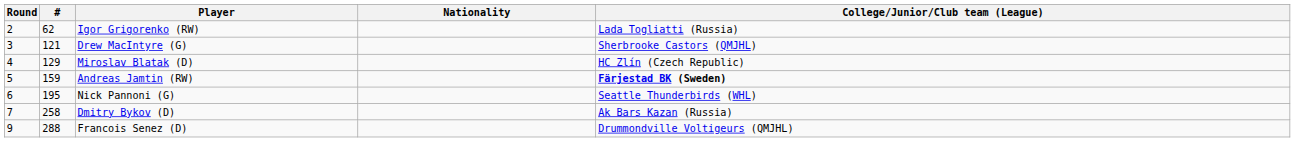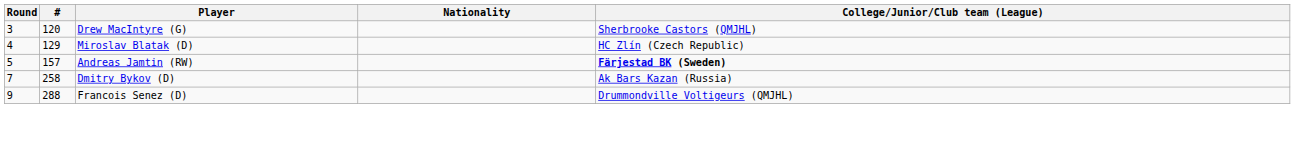- row: 2 | 62 | Igor Grigorenko (RW) | Lada Togliatti (Russia)
Drew MacIntyre (G) | #: 121 -> 120
Andreas Jamtin (RW) | #: 159 -> 157
- row: 6 | 195 | Nick Pannoni (G) | Seattle Thunderbirds (WHL)
